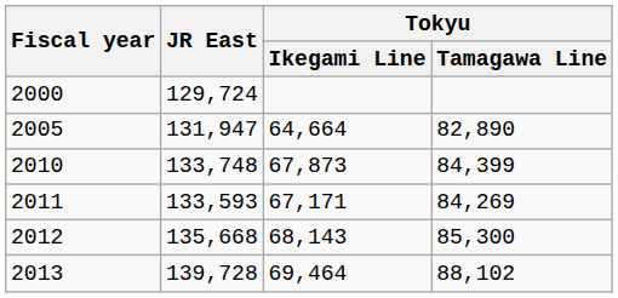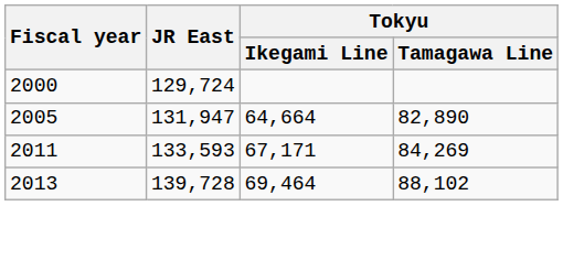- row: 2010 | 133,748 | 67,873 | 84,399
- row: 2012 | 135,668 | 68,143 | 85,300
